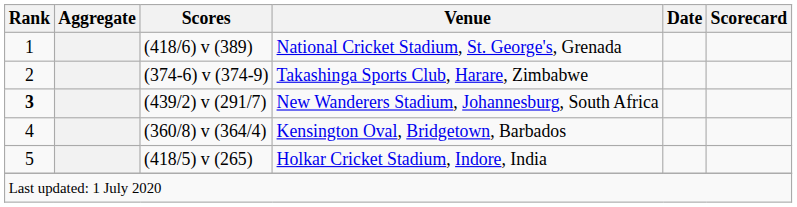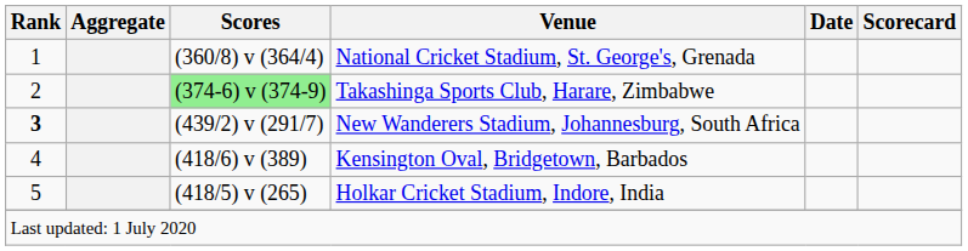National Cricket Stadium, St. George's, Grenada | Scores: (418/6) v (389) -> (360/8) v (364/4)
Takashinga Sports Club, Harare, Zimbabwe | Scores: no background -> lightgreen background
Kensington Oval, Bridgetown, Barbados | Scores: (360/8) v (364/4) -> (418/6) v (389)
